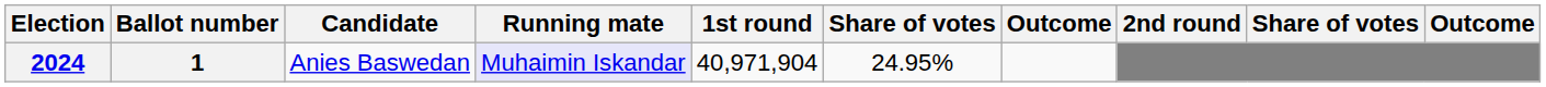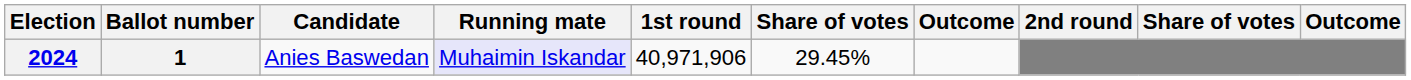2024 | 1st round: 40,971,904 -> 40,971,906
2024 | column 6: 24.95% -> 29.45%
